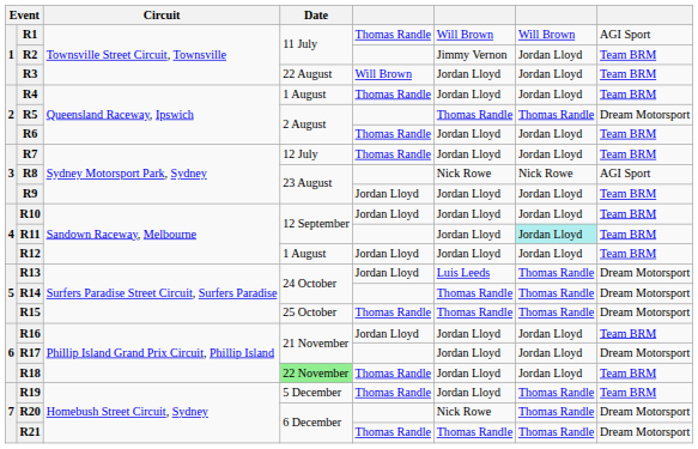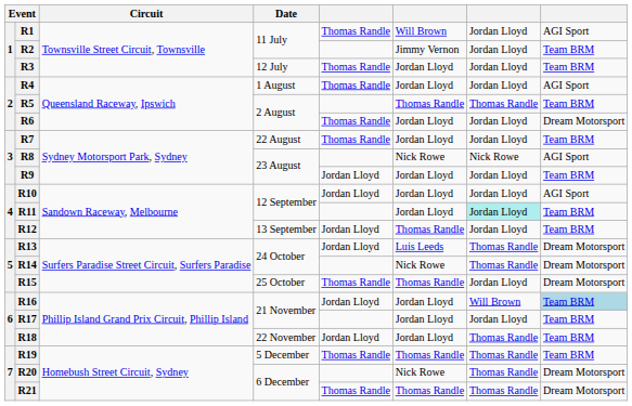R1 | column 7: Will Brown -> Jordan Lloyd
R3 | Date: 22 August -> 12 July
R3 | column 5: Will Brown -> Thomas Randle
R4 | column 8: Team BRM -> AGI Sport
R5 | column 8: Dream Motorsport -> Team BRM
R6 | column 8: Team BRM -> Dream Motorsport
R7 | Date: 12 July -> 22 August
R10 | column 8: Team BRM -> AGI Sport
R12 | Date: 1 August -> 13 September
R12 | column 6: Jordan Lloyd -> Thomas Randle
R14 | column 6: Thomas Randle -> Nick Rowe
R15 | column 7: Thomas Randle -> Jordan Lloyd
R16 | column 7: Jordan Lloyd -> Will Brown
R16 | column 8: no background -> lightblue background
R17 | column 8: Dream Motorsport -> Team BRM
R18 | Date: lightgreen background -> no background
R18 | column 5: Thomas Randle -> Jordan Lloyd
R18 | column 7: Jordan Lloyd -> Thomas Randle
R19 | column 6: Jordan Lloyd -> Thomas Randle
